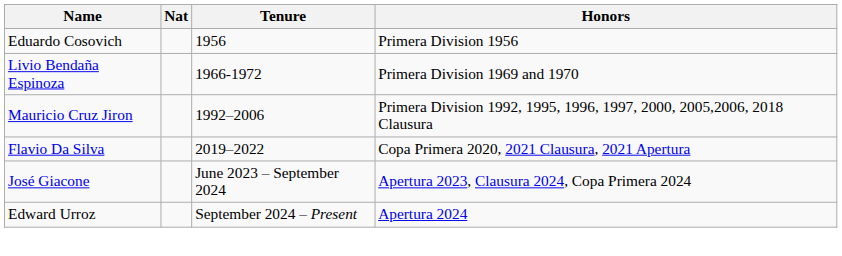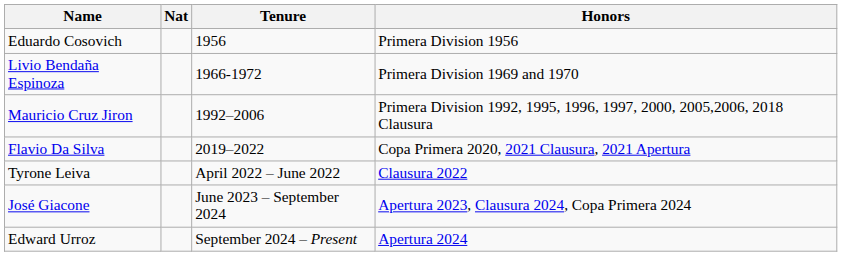+ row: Tyrone Leiva | April 2022 – June 2022 | Clausura 2022
